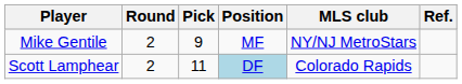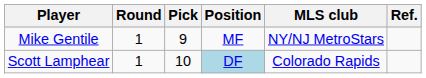Mike Gentile | Round: 2 -> 1
Scott Lamphear | Round: 2 -> 1
Scott Lamphear | Pick: 11 -> 10
